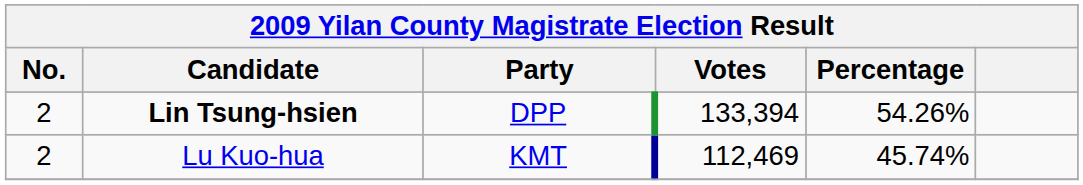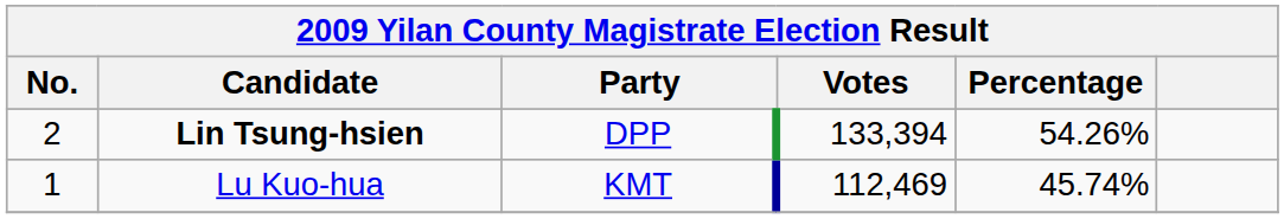Lu Kuo-hua | No.: 2 -> 1
